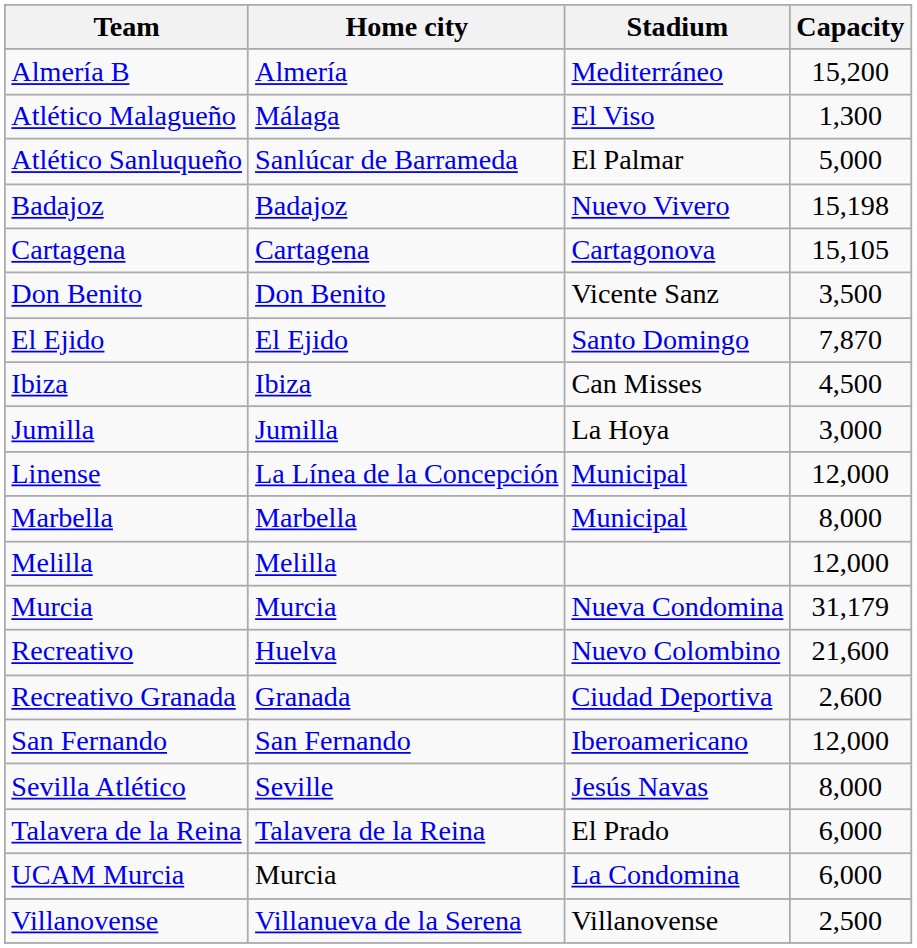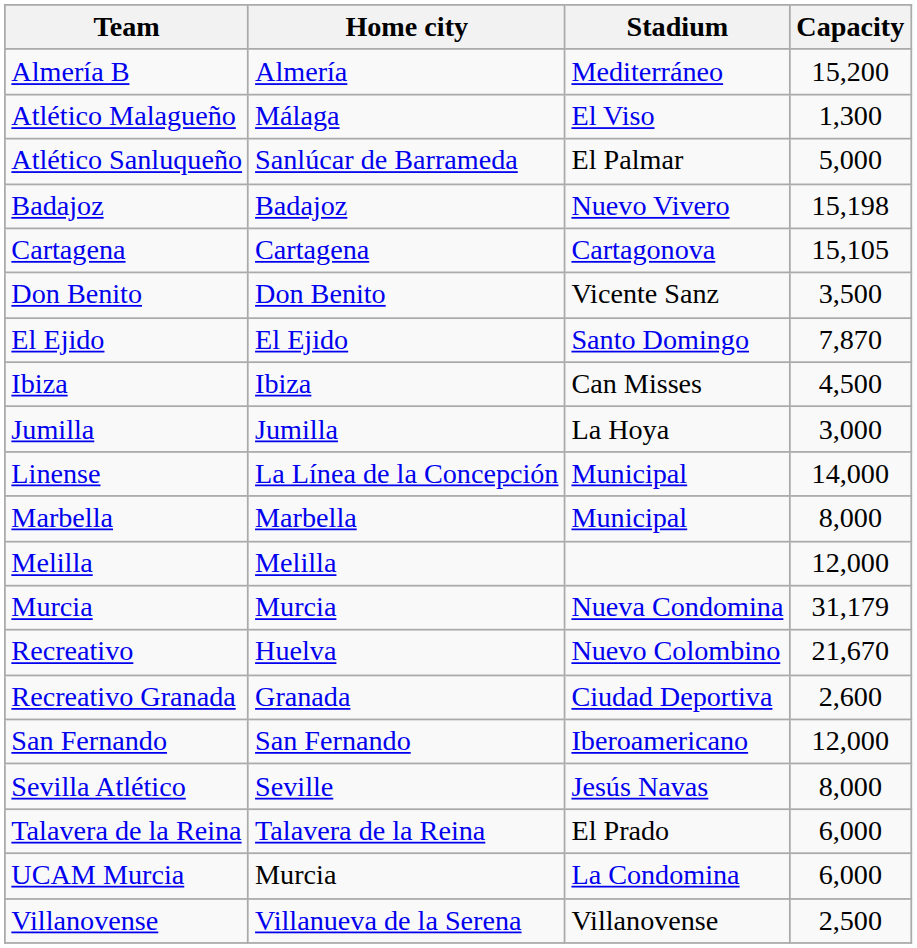Linense | Capacity: 12,000 -> 14,000
Recreativo | Capacity: 21,600 -> 21,670
